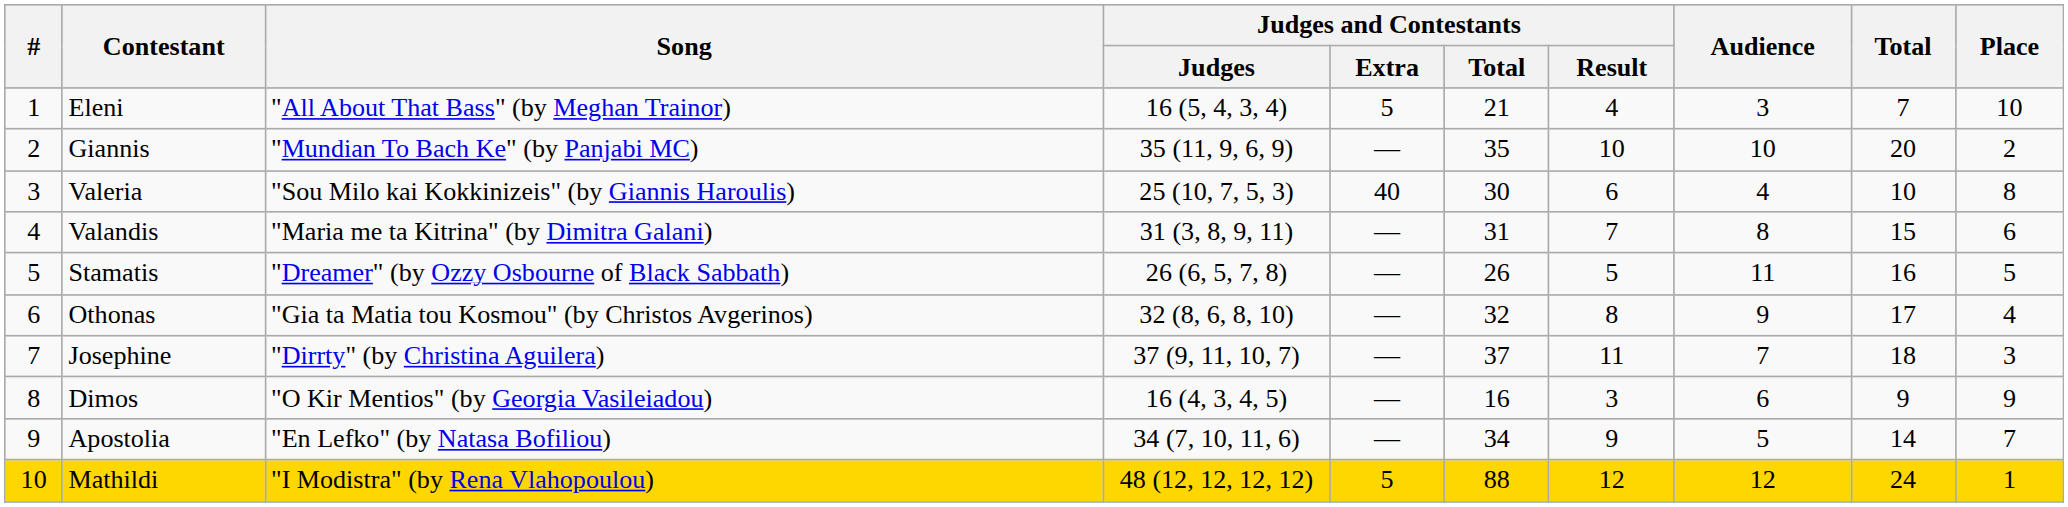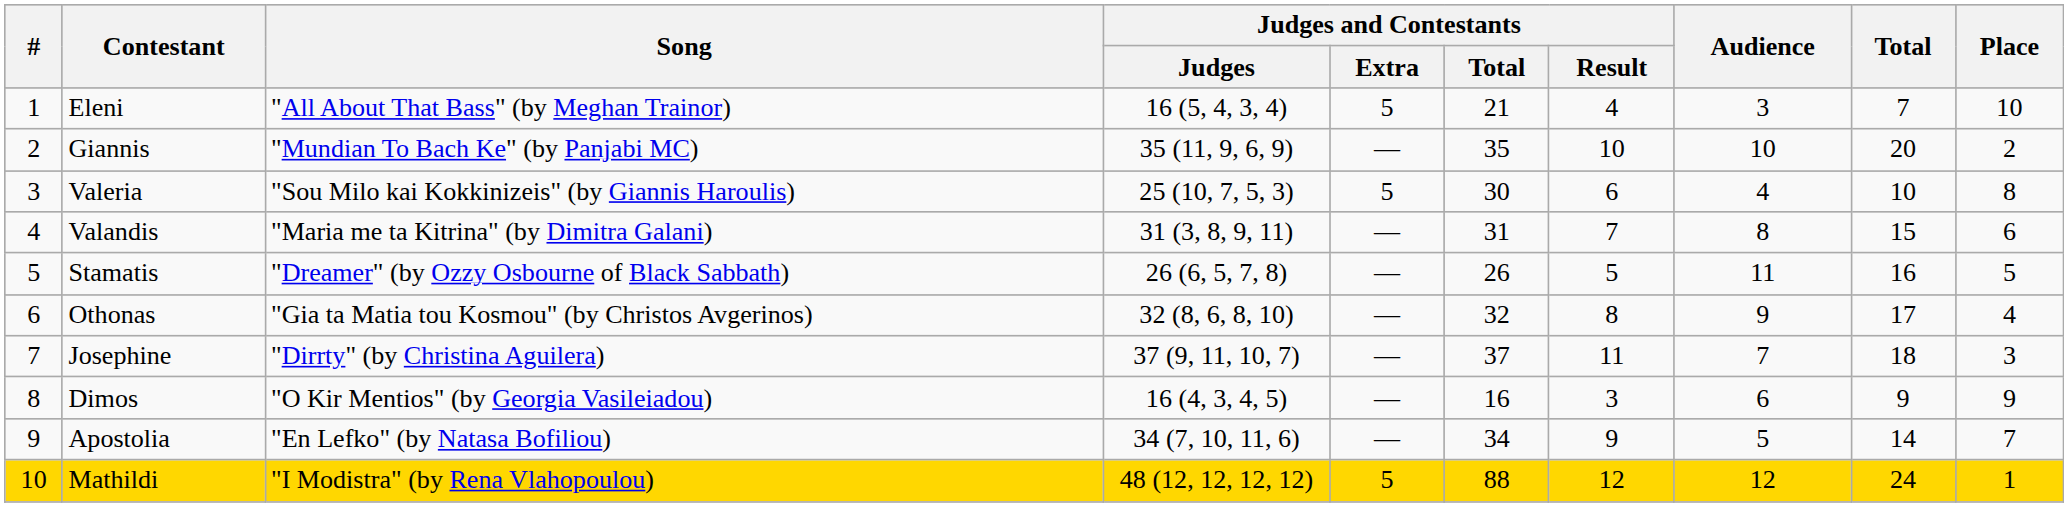Valeria | Judges and Contestants / Extra: 40 -> 5
